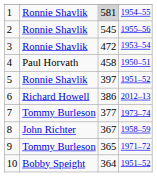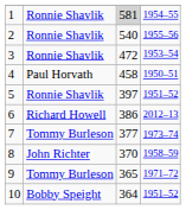2 | column 3: 545 -> 540
8 | column 3: 367 -> 370
